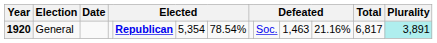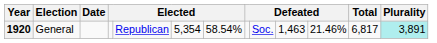1920 | column 5: bold -> normal
1920 | column 7: 78.54% -> 58.54%
1920 | column 11: 21.16% -> 21.46%
